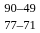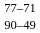rows swapped: 77–71 <-> 90–49
